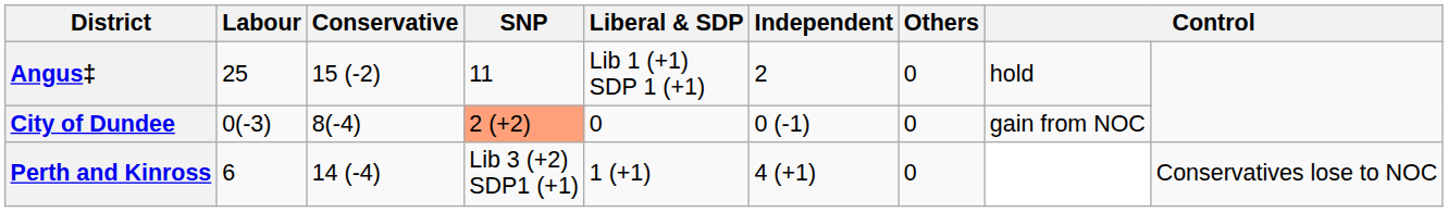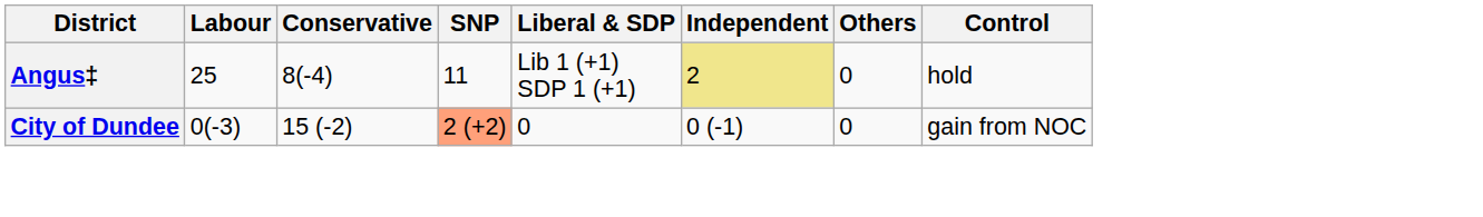Angus‡ | Conservative: 15 (-2) -> 8(-4)
Angus‡ | Independent: no background -> khaki background
City of Dundee | Conservative: 8(-4) -> 15 (-2)
- row: Perth and Kinross | 6 | 14 (-4) | Lib 3 (+2) SDP1 (+1) | 1 (+1) | 4 (+1) | 0 | Conservatives lose to NOC
